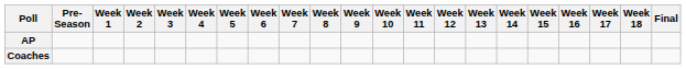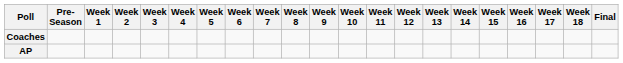rows swapped: AP <-> Coaches
